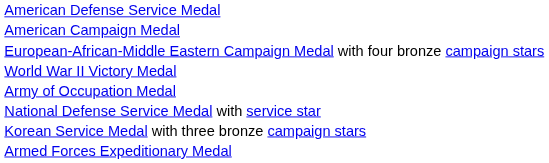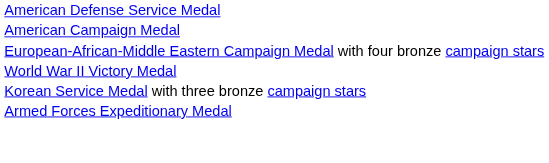- row: Army of Occupation Medal
- row: National Defense Service Medal with service star
